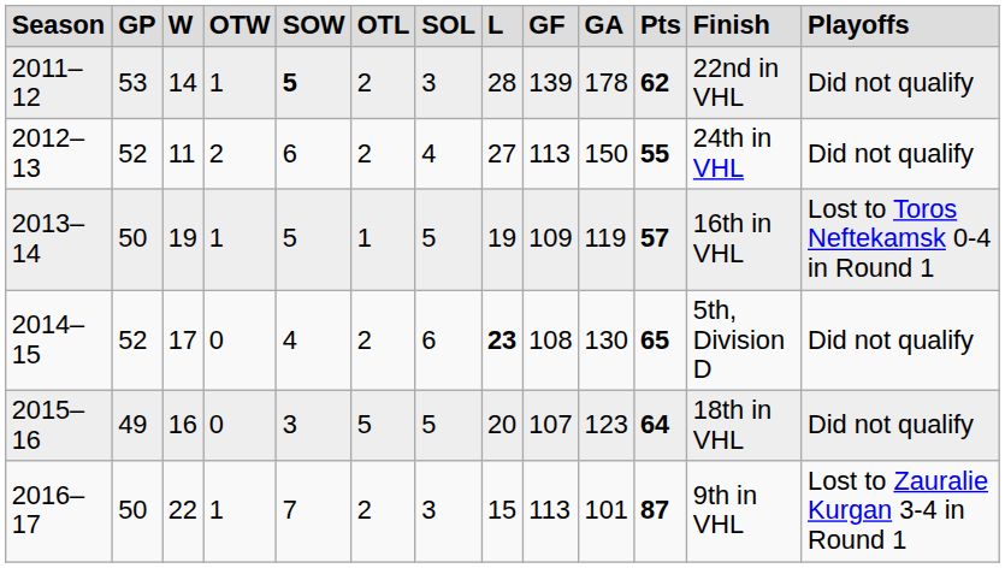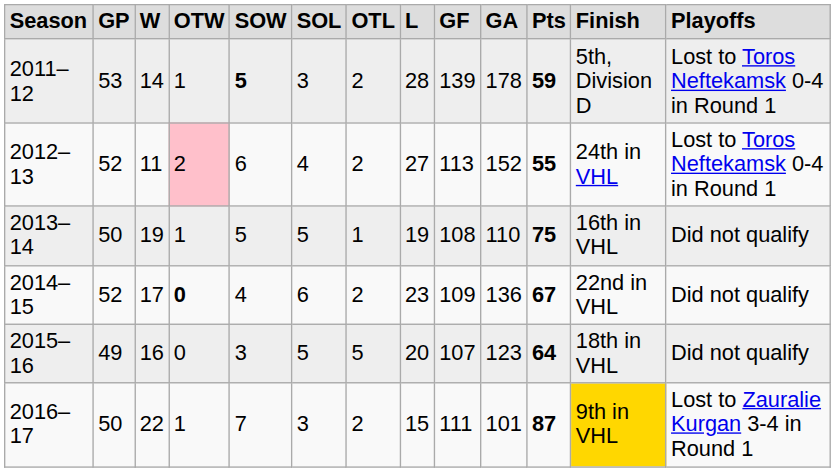columns swapped: SOL <-> OTL
2011–12 | Pts: 62 -> 59
2011–12 | Finish: 22nd in VHL -> 5th, Division D
2011–12 | Playoffs: Did not qualify -> Lost to Toros Neftekamsk 0-4 in Round 1
2012–13 | OTW: no background -> pink background
2012–13 | GA: 150 -> 152
2012–13 | Playoffs: Did not qualify -> Lost to Toros Neftekamsk 0-4 in Round 1
2013–14 | GF: 109 -> 108
2013–14 | GA: 119 -> 110
2013–14 | Pts: 57 -> 75
2013–14 | Playoffs: Lost to Toros Neftekamsk 0-4 in Round 1 -> Did not qualify
2014–15 | OTW: normal -> bold
2014–15 | L: bold -> normal
2014–15 | GF: 108 -> 109
2014–15 | GA: 130 -> 136
2014–15 | Pts: 65 -> 67
2014–15 | Finish: 5th, Division D -> 22nd in VHL
2016–17 | GF: 113 -> 111
2016–17 | Finish: no background -> gold background
